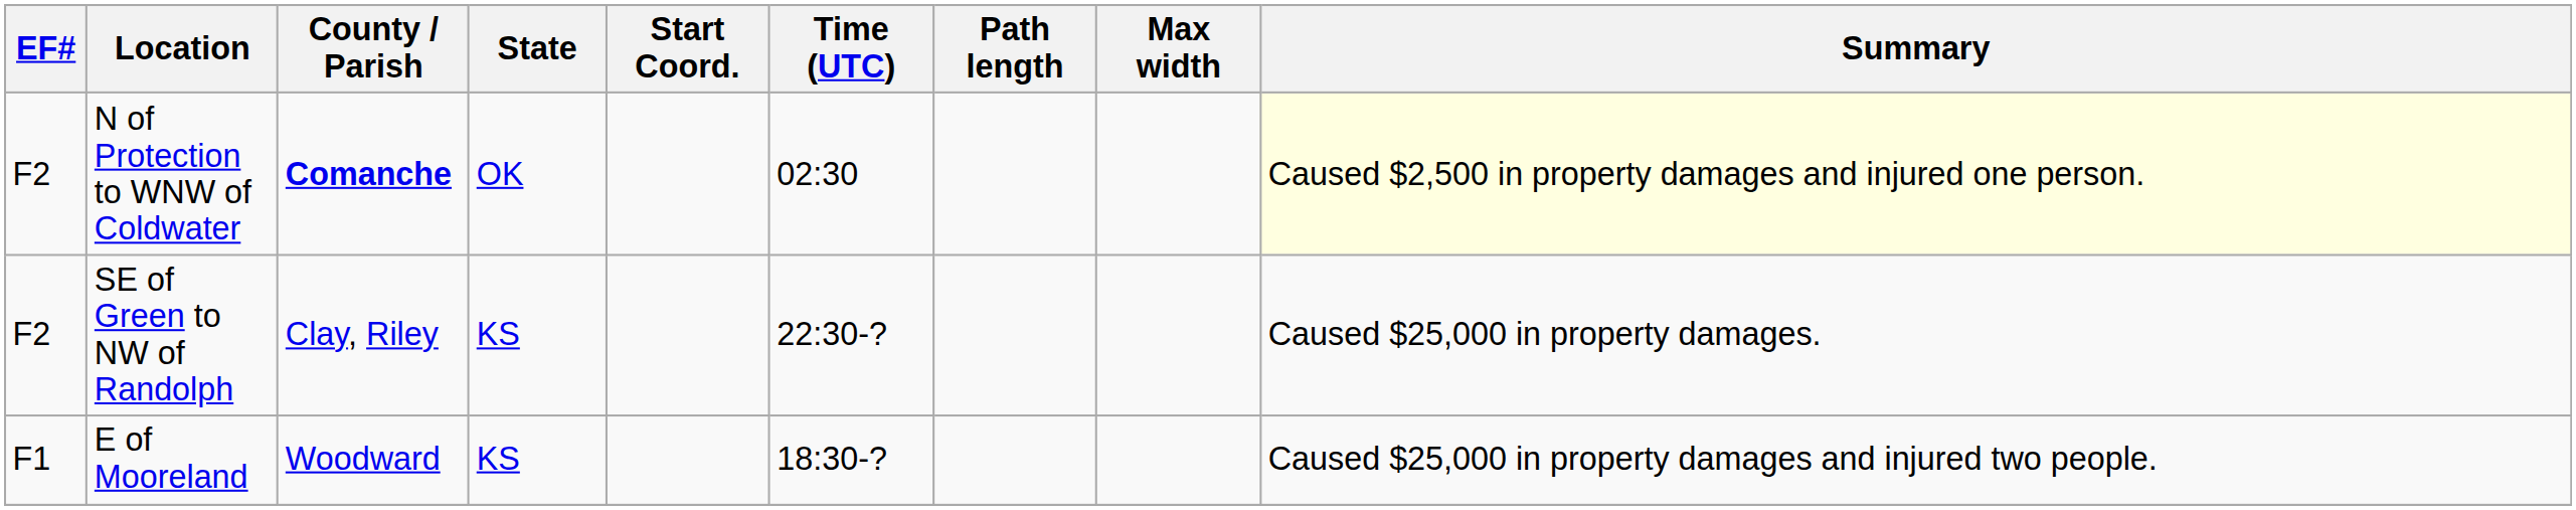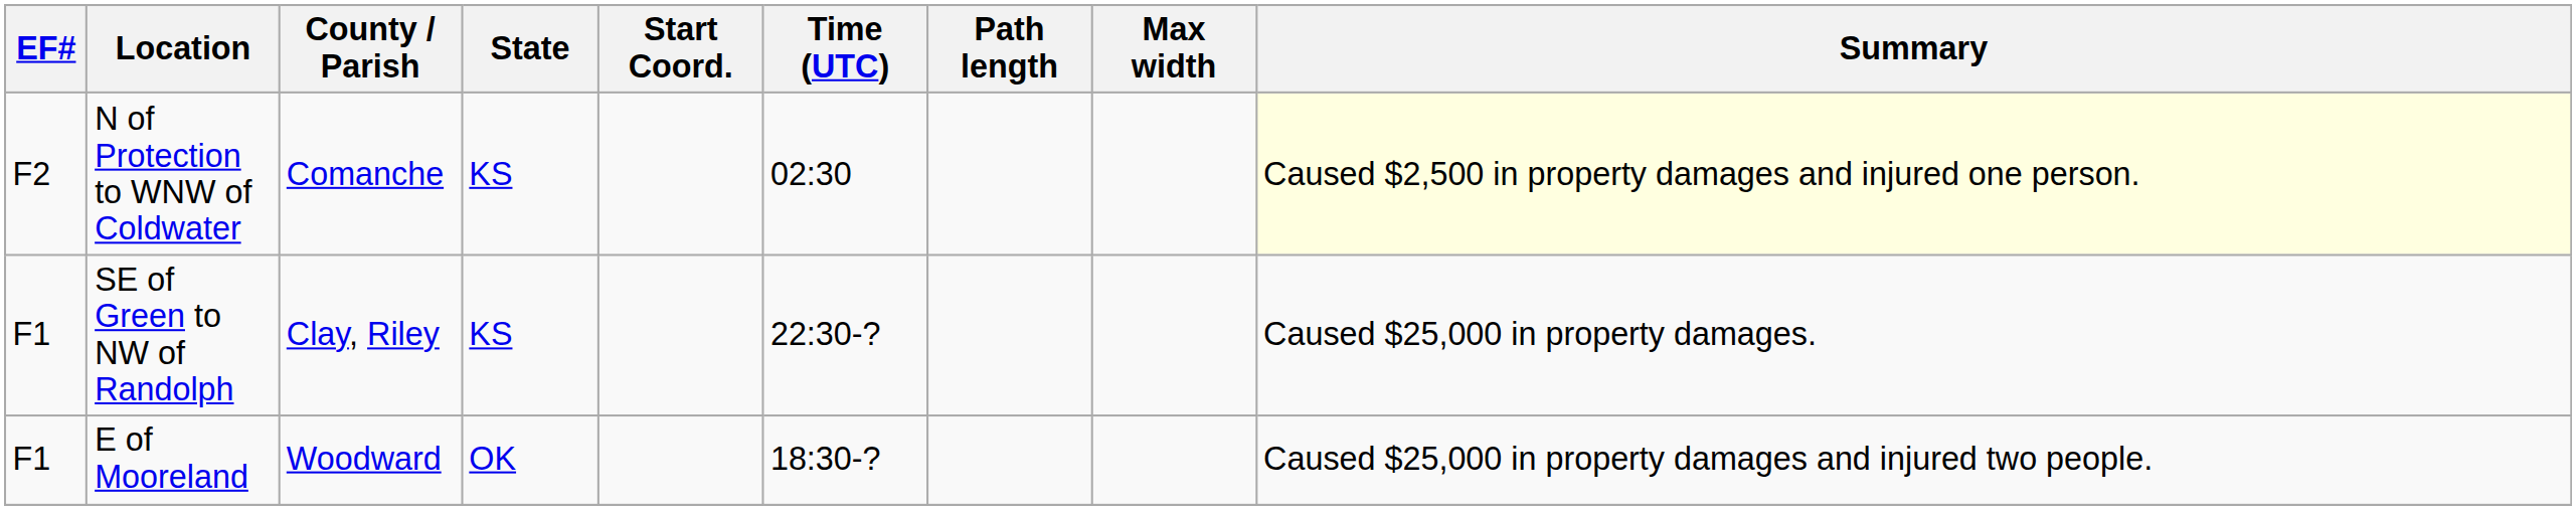N of Protection to WNW of Coldwater | County / Parish: bold -> normal
N of Protection to WNW of Coldwater | State: OK -> KS
SE of Green to NW of Randolph | EF#: F2 -> F1
E of Mooreland | State: KS -> OK
